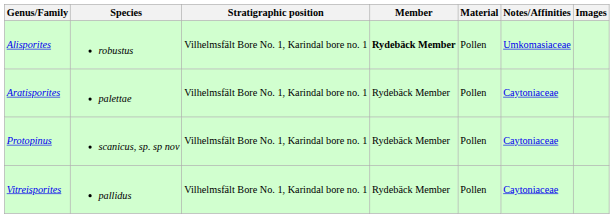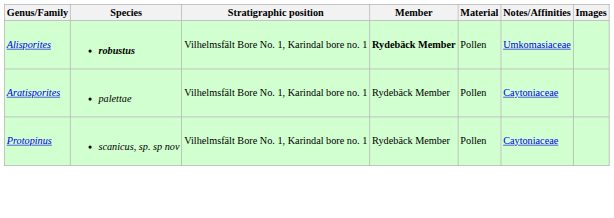Alisporites | Species: normal -> bold
- row: Vitreisporites | pallidus | Vilhelmsfält Bore No. 1, Karindal bore no. 1 | Rydebäck Member | Pollen | Caytoniaceae
